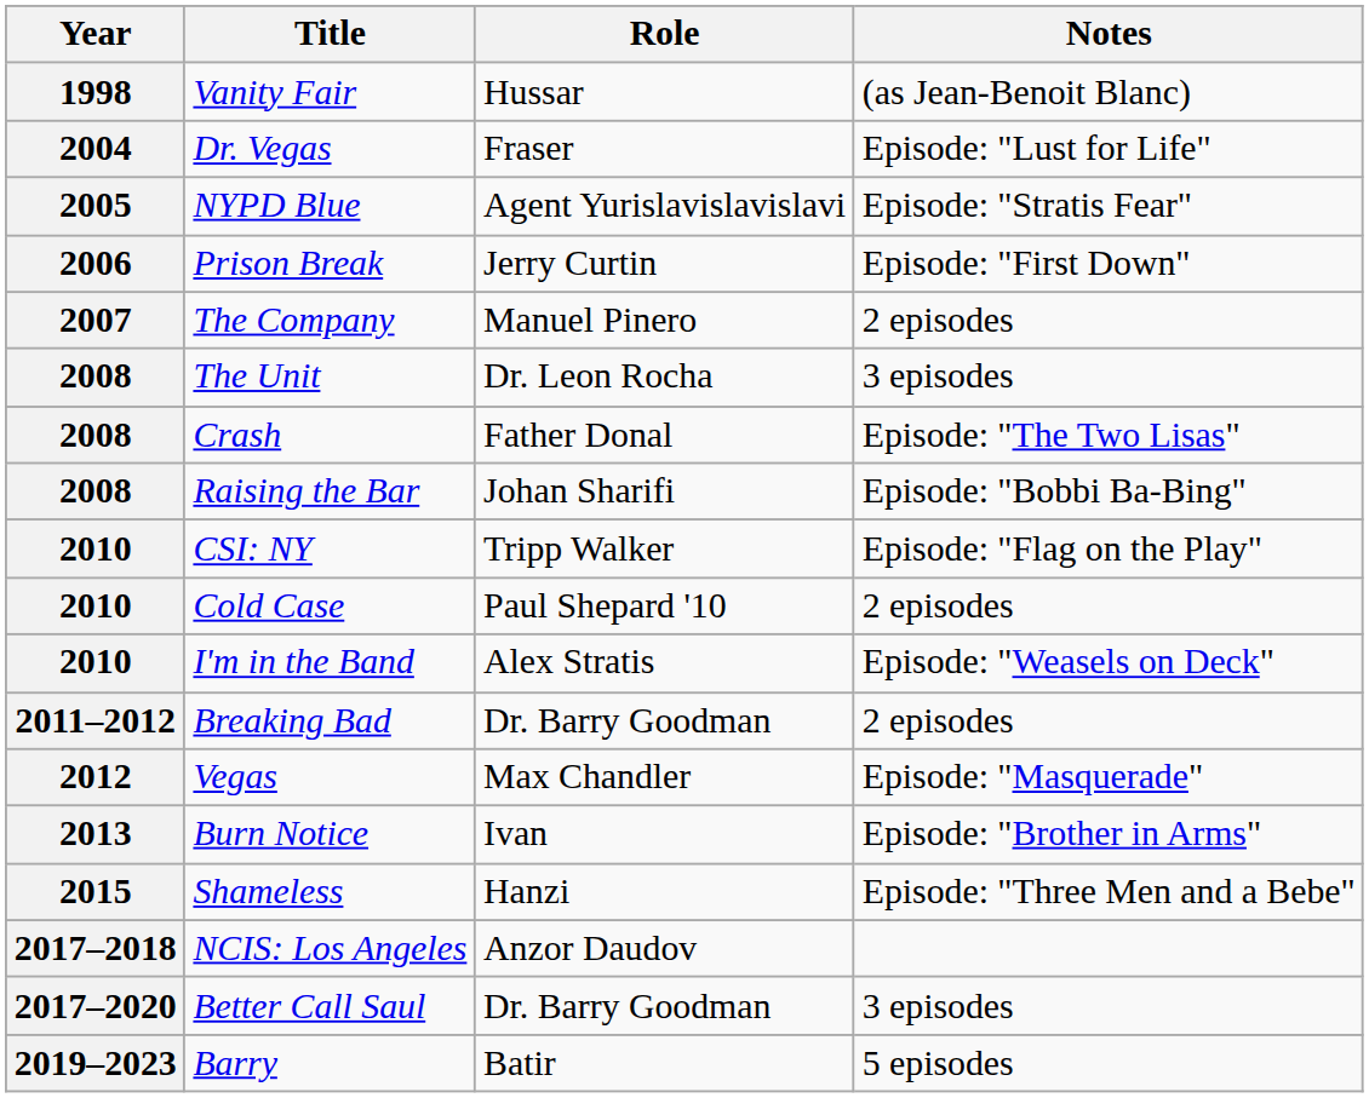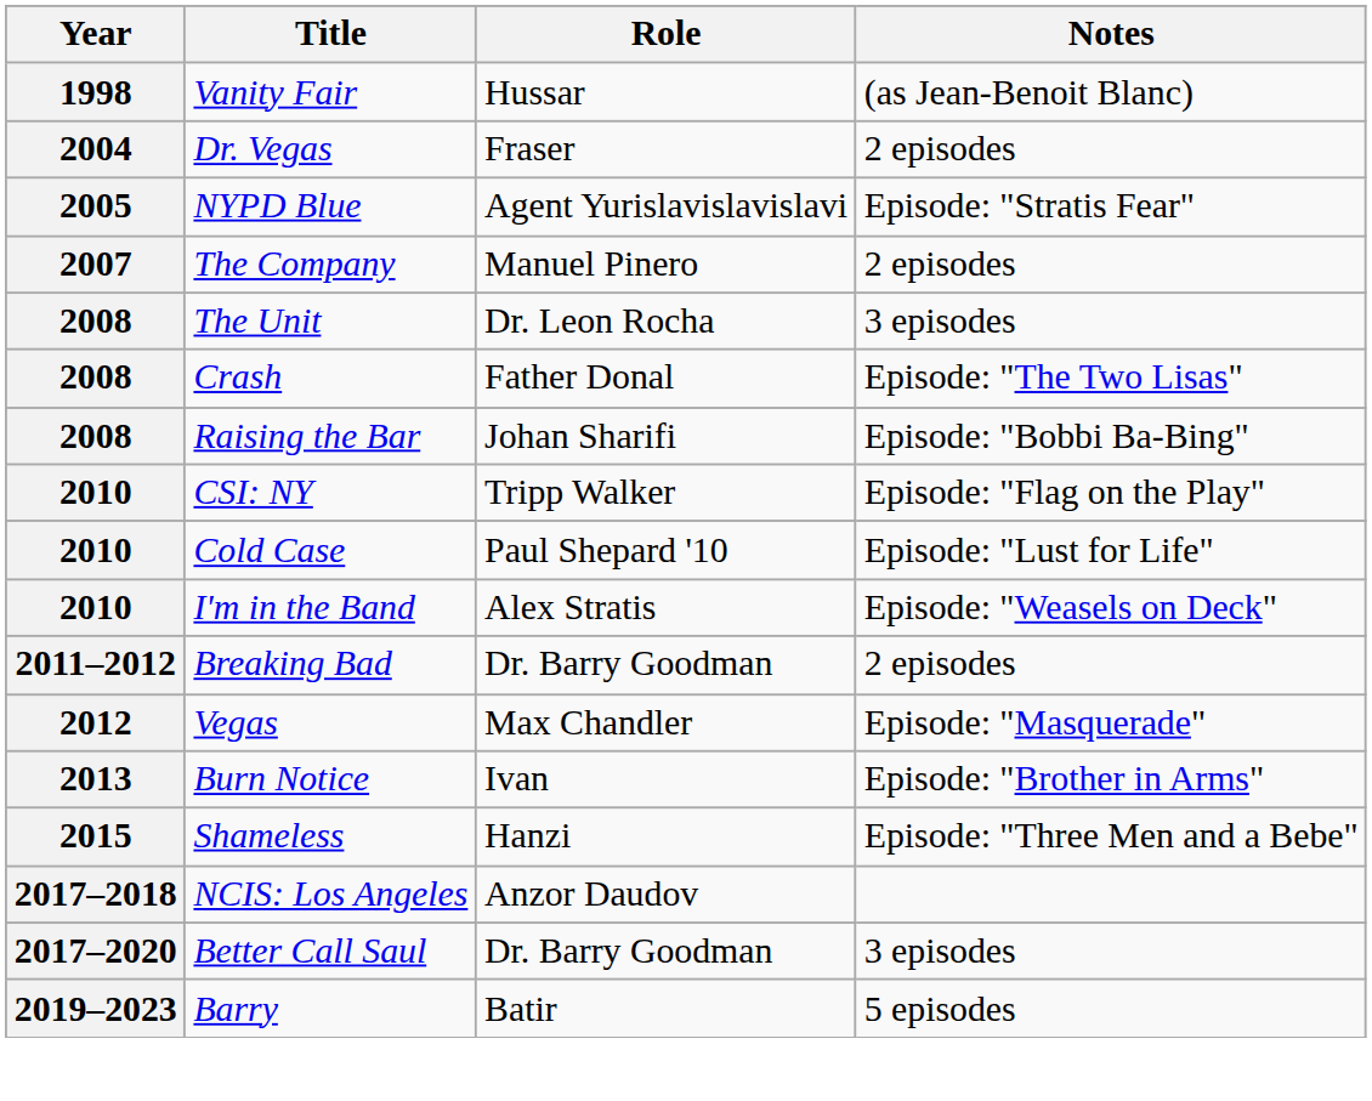Dr. Vegas | Notes: Episode: "Lust for Life" -> 2 episodes
- row: 2006 | Prison Break | Jerry Curtin | Episode: "First Down"
Cold Case | Notes: 2 episodes -> Episode: "Lust for Life"
